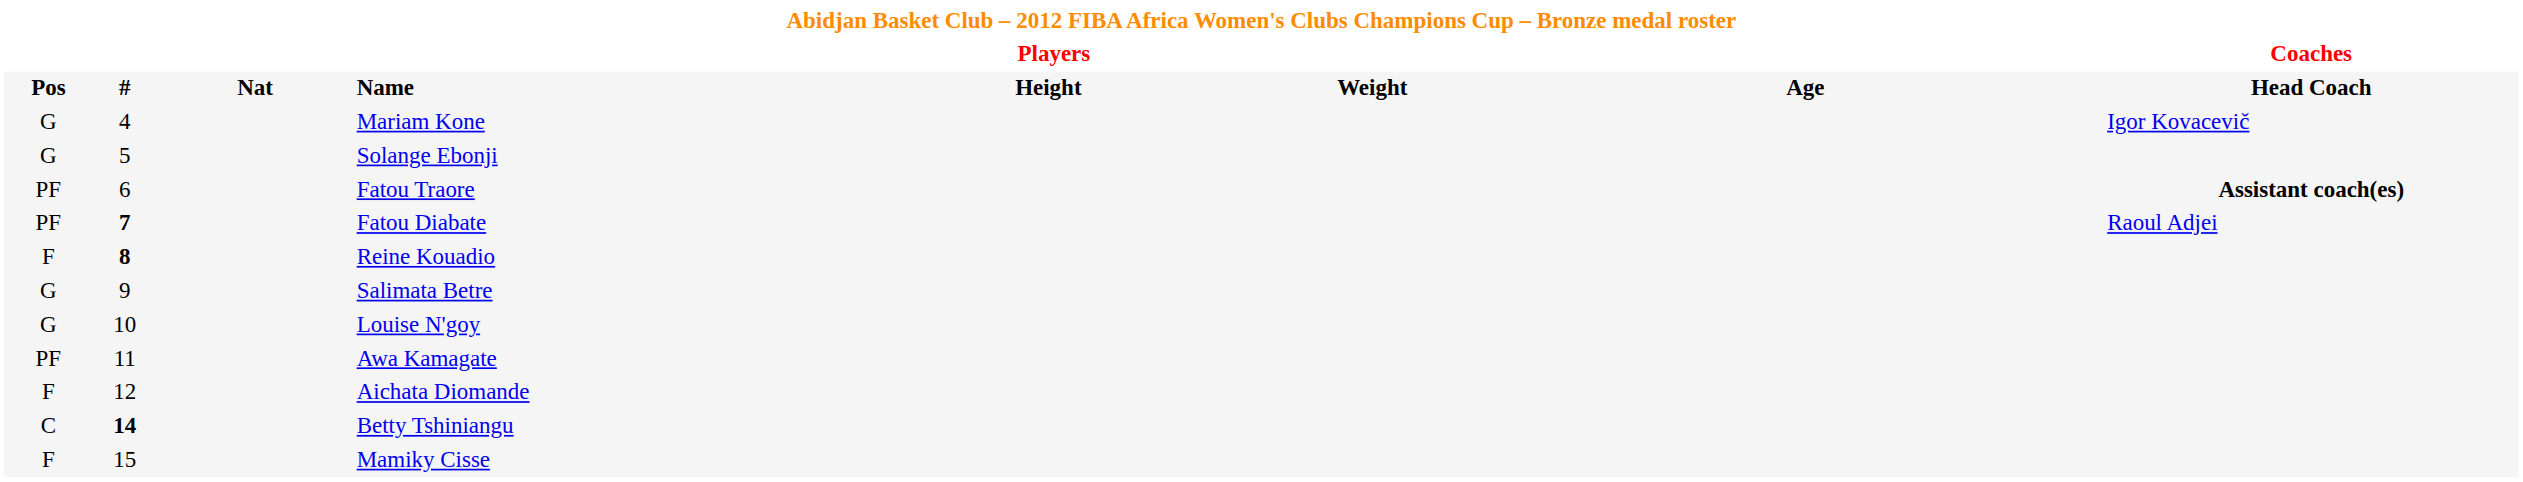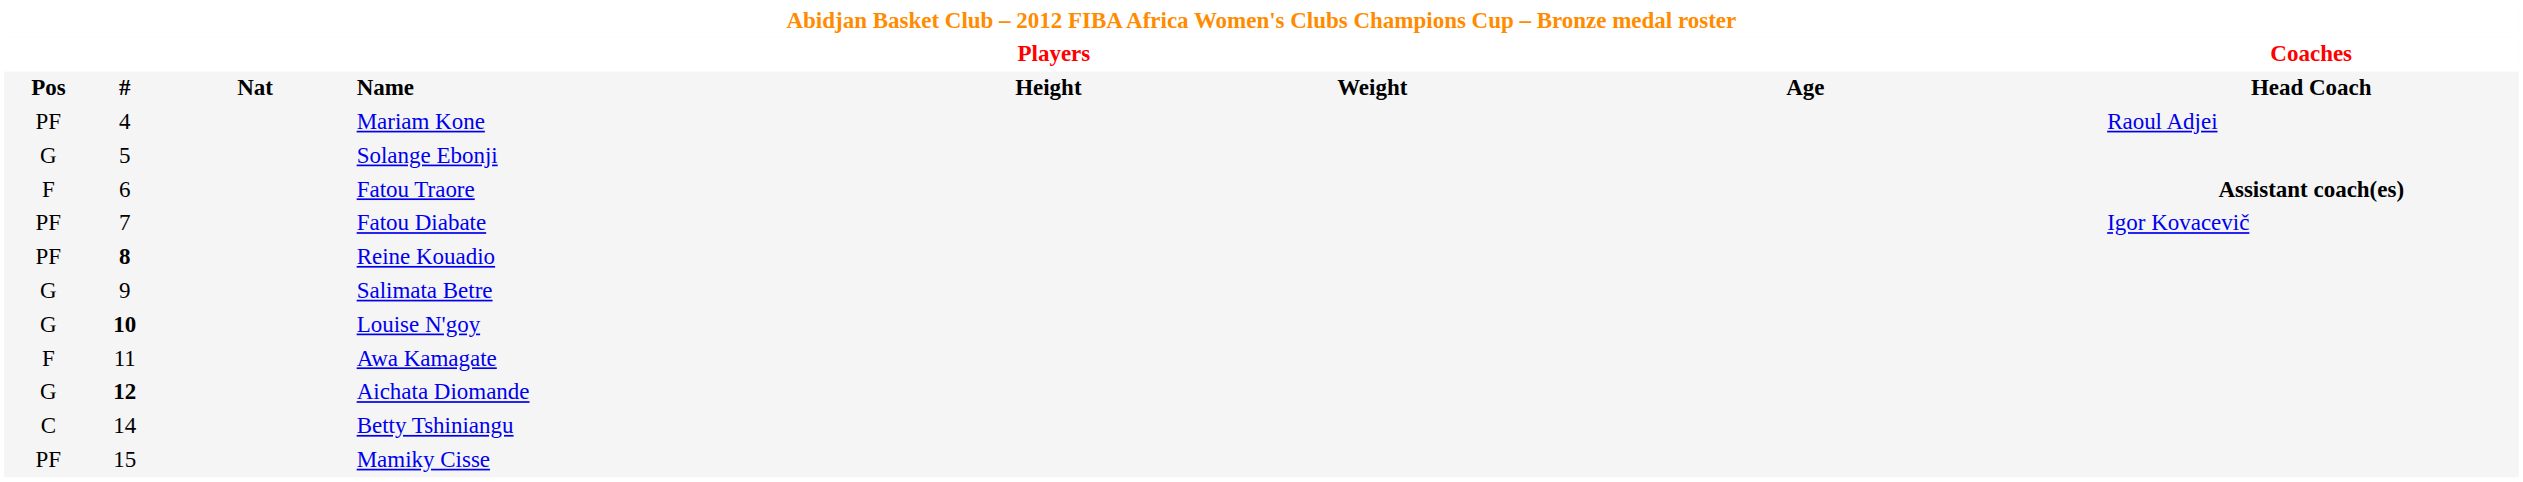Mariam Kone | column 1: G -> PF
Mariam Kone | column 8: Igor Kovacevič -> Raoul Adjei
Fatou Traore | column 1: PF -> F
Fatou Diabate | column 2: bold -> normal
Fatou Diabate | column 8: Raoul Adjei -> Igor Kovacevič
Reine Kouadio | column 1: F -> PF
Louise N'goy | column 2: normal -> bold
Awa Kamagate | column 1: PF -> F
Aichata Diomande | column 1: F -> G
Aichata Diomande | column 2: normal -> bold
Betty Tshiniangu | column 2: bold -> normal
Mamiky Cisse | column 1: F -> PF
